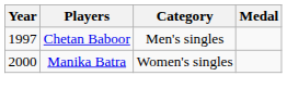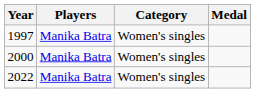1997 | Players: Chetan Baboor -> Manika Batra
1997 | Category: Men's singles -> Women's singles
+ row: 2022 | Manika Batra | Women's singles
